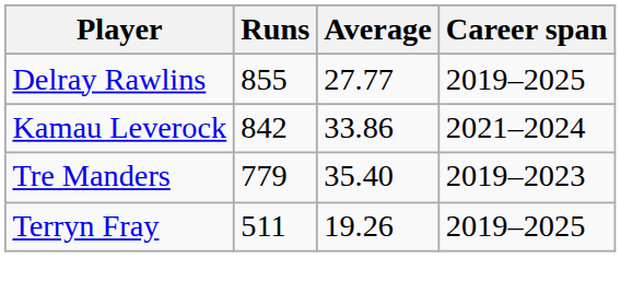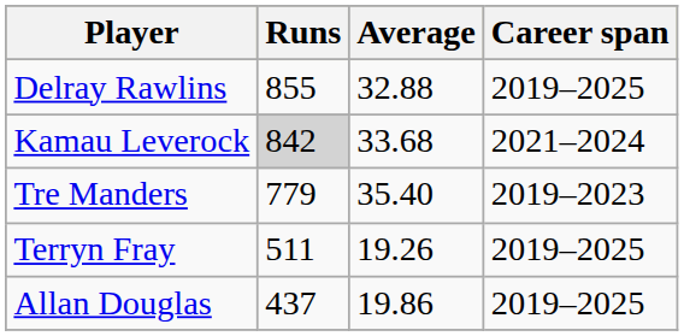Delray Rawlins | Average: 27.77 -> 32.88
Kamau Leverock | Runs: no background -> lightgrey background
Kamau Leverock | Average: 33.86 -> 33.68
+ row: Allan Douglas | 437 | 19.86 | 2019–2025
